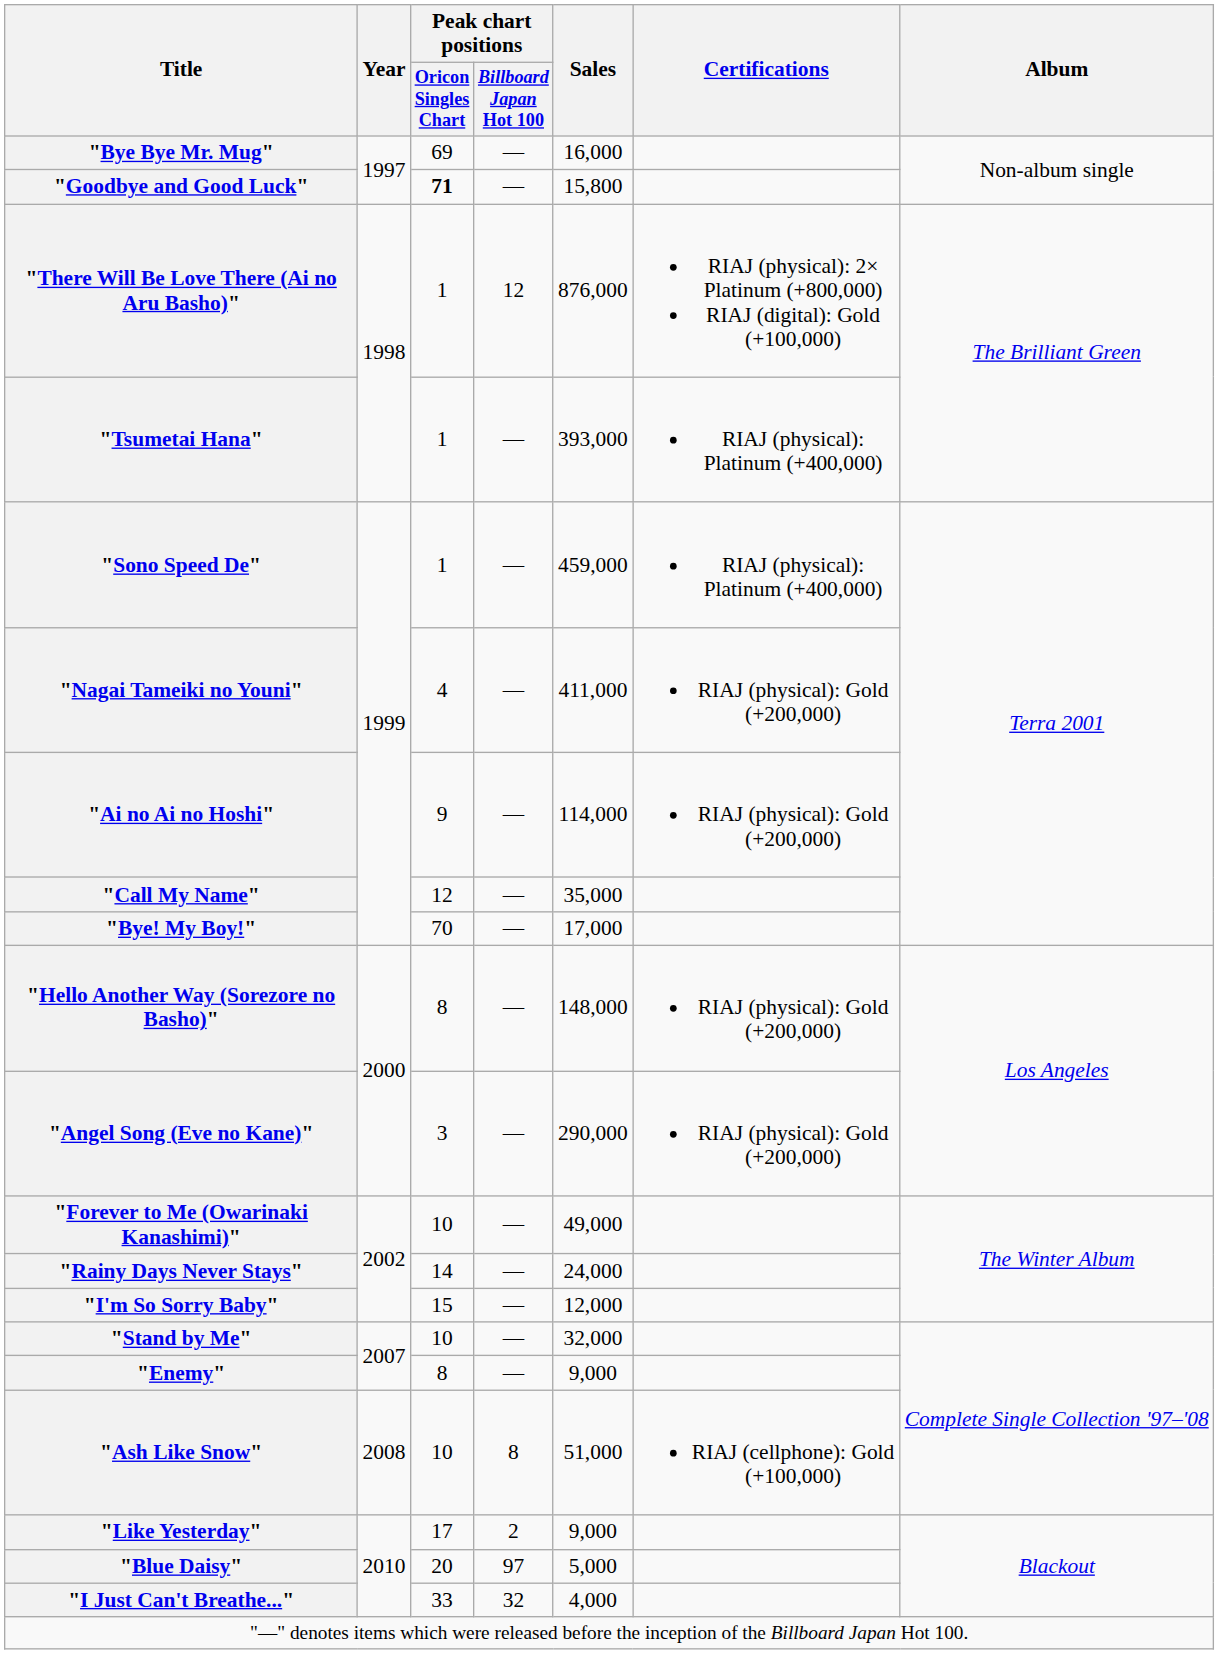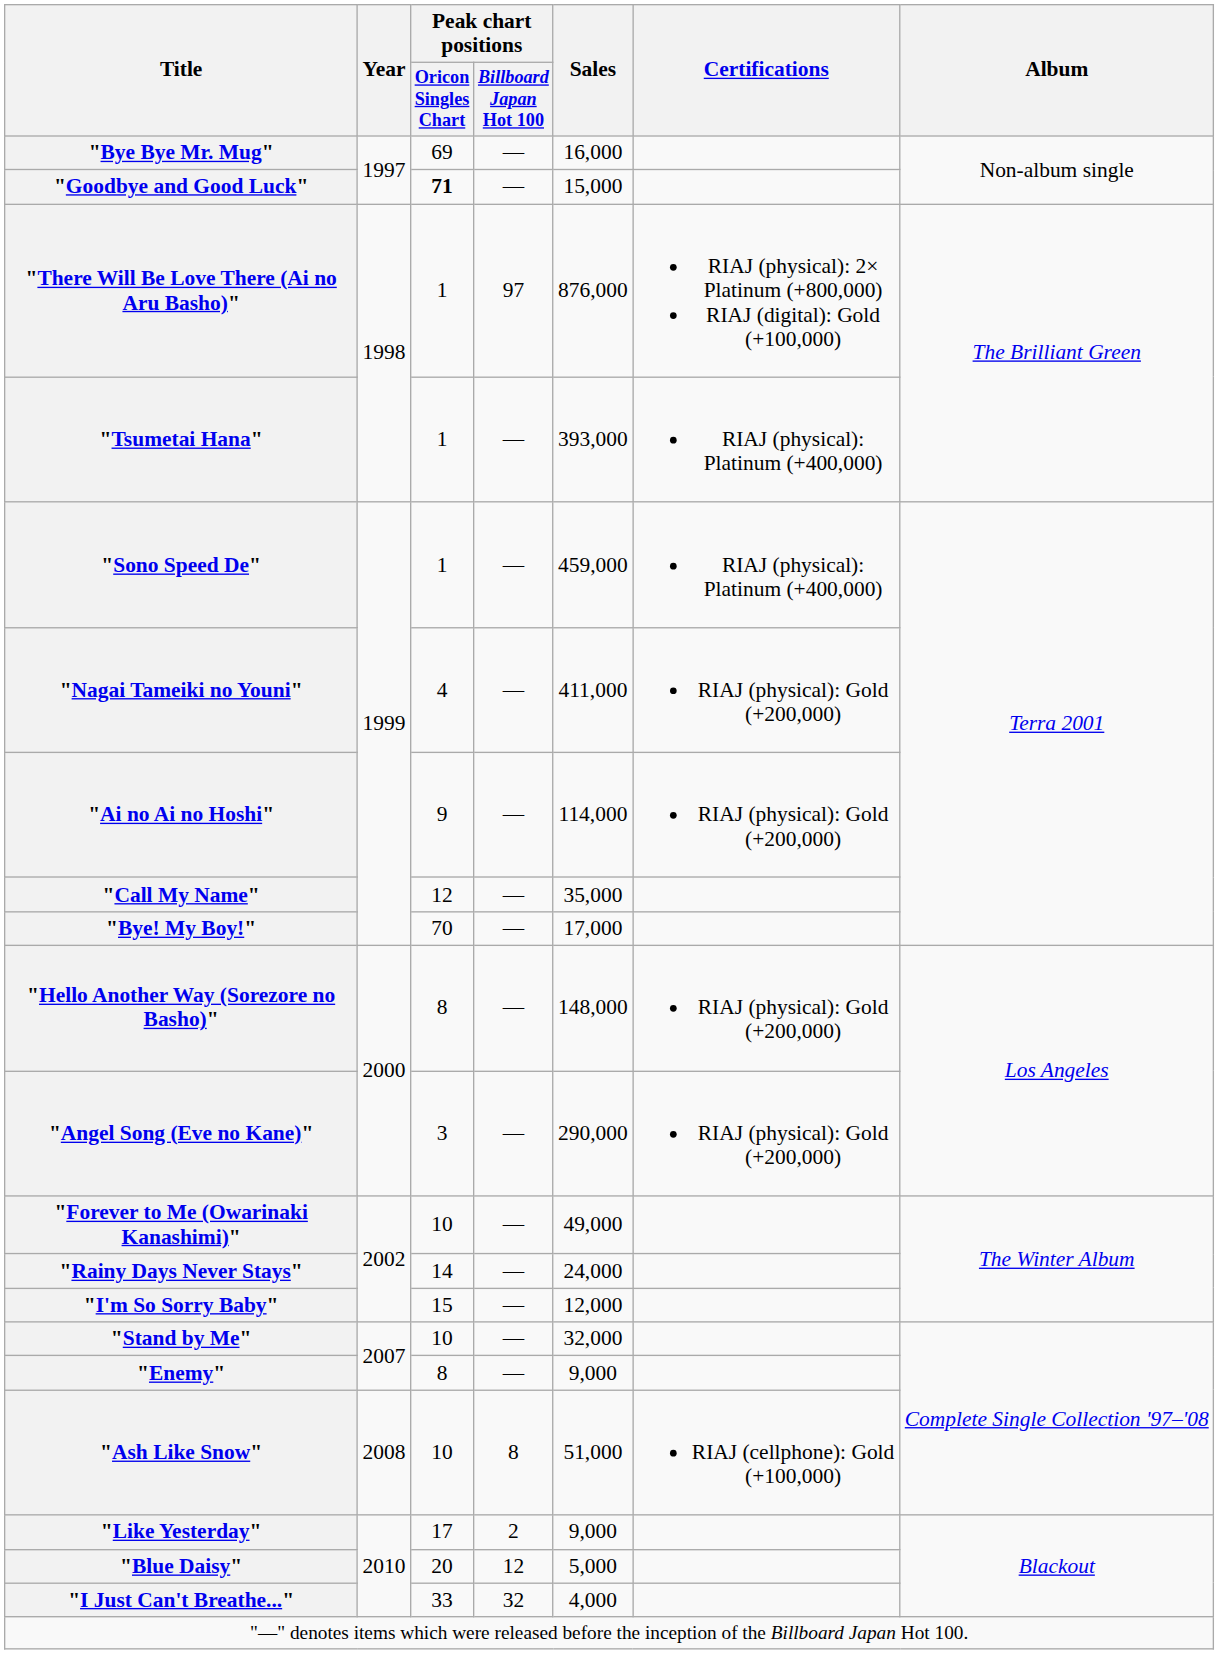"Goodbye and Good Luck" | Sales: 15,800 -> 15,000
"There Will Be Love There (Ai no Aru Basho)" | Peak chart positions / Billboard Japan Hot 100: 12 -> 97
"Blue Daisy" | Peak chart positions / Billboard Japan Hot 100: 97 -> 12
